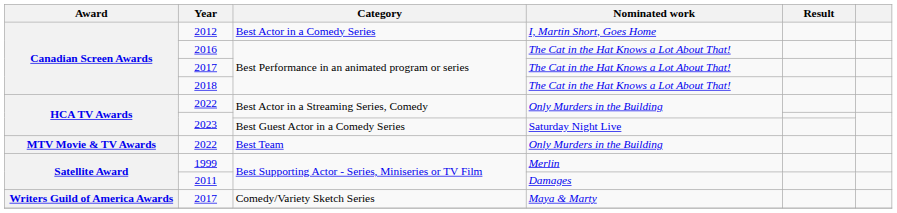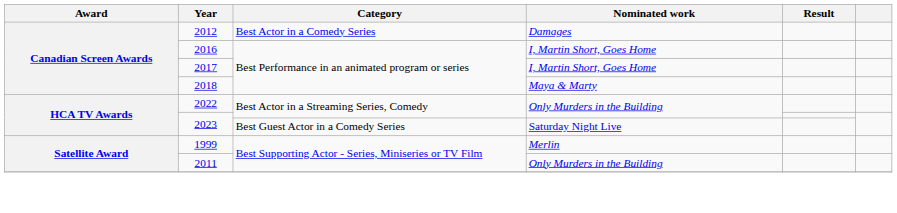2012 | Nominated work: I, Martin Short, Goes Home -> Damages
2016 | Nominated work: The Cat in the Hat Knows a Lot About That! -> I, Martin Short, Goes Home
2017 / Best Performance in an animated program or series | Nominated work: The Cat in the Hat Knows a Lot About That! -> I, Martin Short, Goes Home
2018 | Nominated work: The Cat in the Hat Knows a Lot About That! -> Maya & Marty
- row: MTV Movie & TV Awards | 2022 | Best Team | Only Murders in the Building
2011 | Nominated work: Damages -> Only Murders in the Building
- row: Writers Guild of America Awards | 2017 | Comedy/Variety Sketch Series | Maya & Marty
